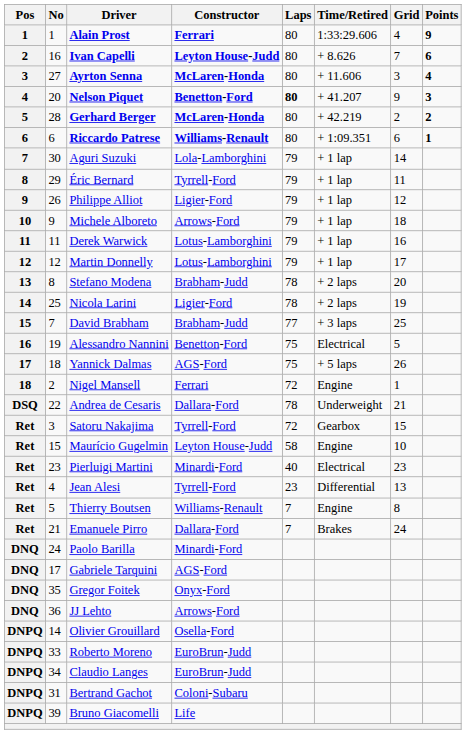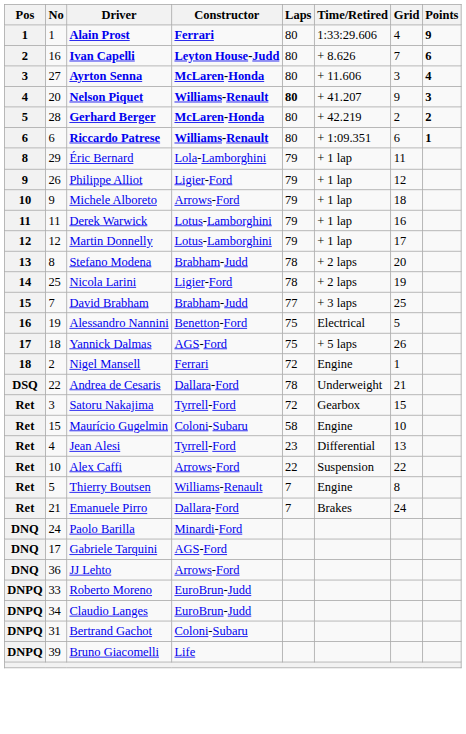Nelson Piquet | Constructor: Benetton-Ford -> Williams-Renault
- row: 7 | 30 | Aguri Suzuki | Lola-Lamborghini | 79 | + 1 lap | 14
Éric Bernard | Constructor: Tyrrell-Ford -> Lola-Lamborghini
Maurício Gugelmin | Constructor: Leyton House-Judd -> Coloni-Subaru
- row: Ret | 23 | Pierluigi Martini | Minardi-Ford | 40 | Electrical | 23
+ row: Ret | 10 | Alex Caffi | Arrows-Ford | 22 | Suspension | 22
- row: DNQ | 35 | Gregor Foitek | Onyx-Ford
- row: DNPQ | 14 | Olivier Grouillard | Osella-Ford
